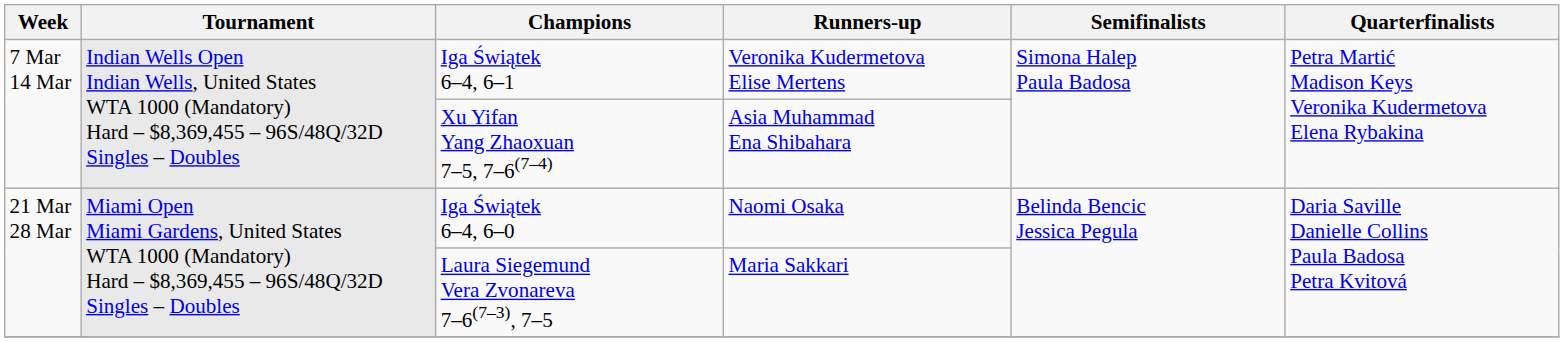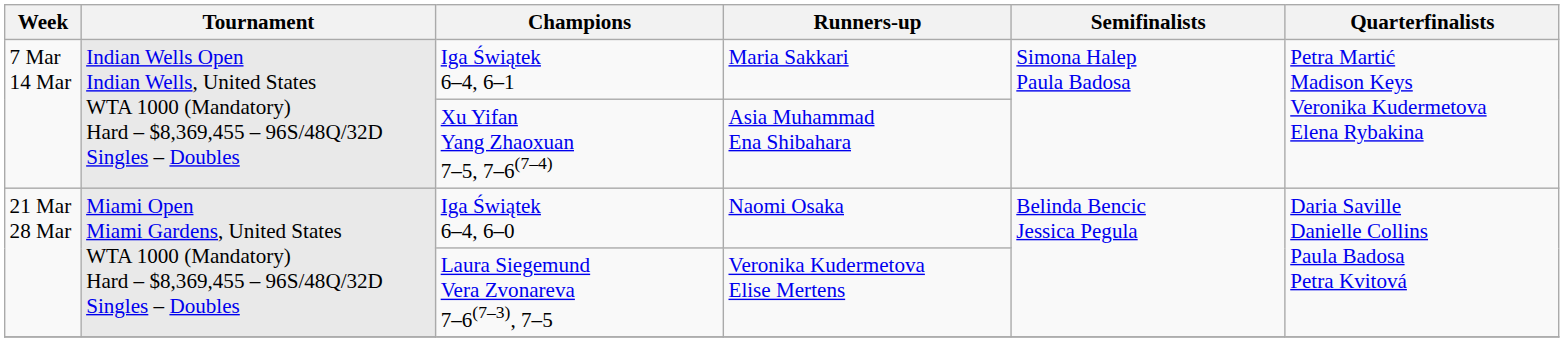Iga Świątek 6–4, 6–1 | Runners-up: Veronika Kudermetova Elise Mertens -> Maria Sakkari
Laura Siegemund Vera Zvonareva 7–6(7–3), 7–5 | Runners-up: Maria Sakkari -> Veronika Kudermetova Elise Mertens
